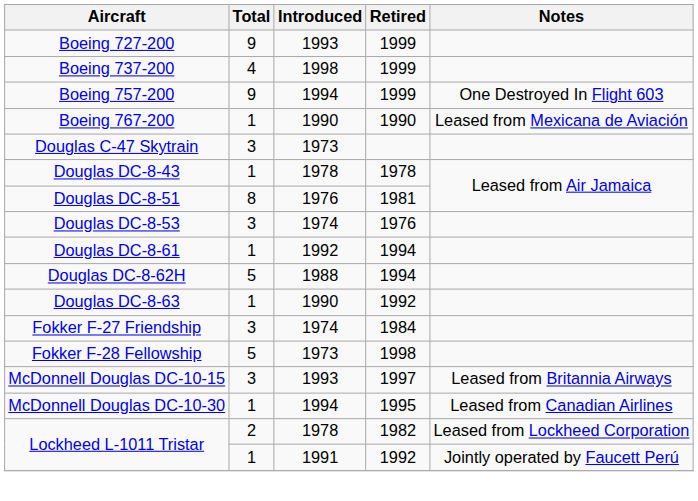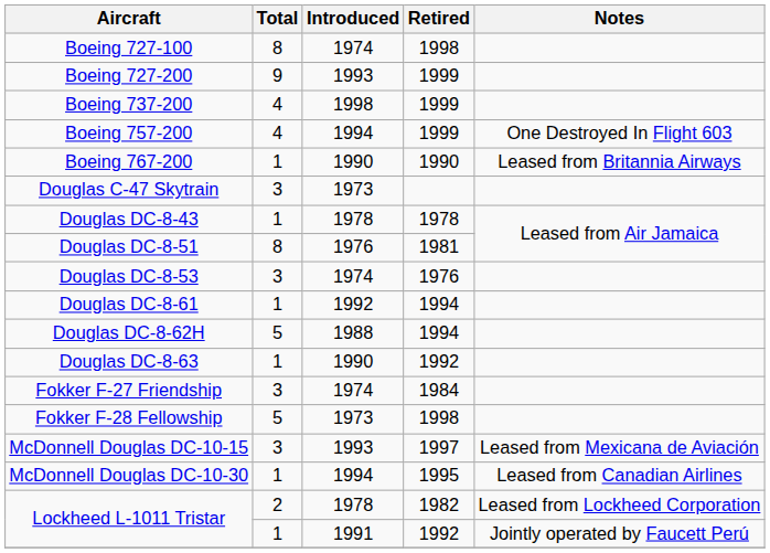+ row: Boeing 727-100 | 8 | 1974 | 1998
Boeing 757-200 | Total: 9 -> 4
Boeing 767-200 | Notes: Leased from Mexicana de Aviación -> Leased from Britannia Airways
McDonnell Douglas DC-10-15 | Notes: Leased from Britannia Airways -> Leased from Mexicana de Aviación
